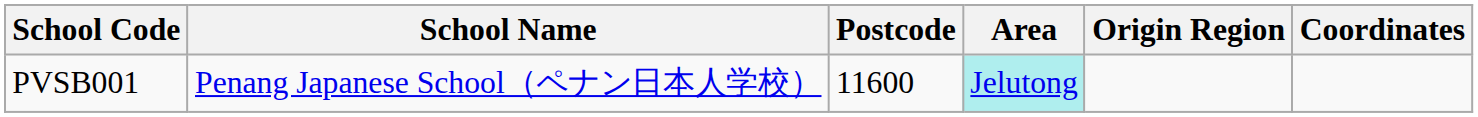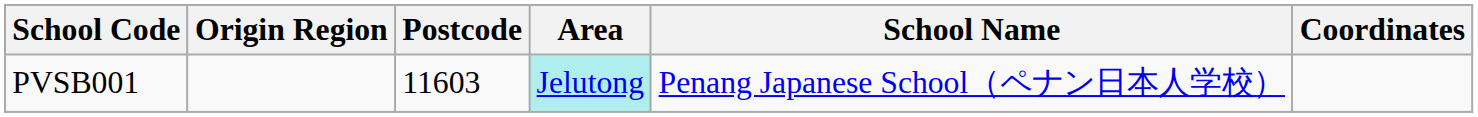columns swapped: School Name <-> Origin Region
PVSB001 | Postcode: 11600 -> 11603
